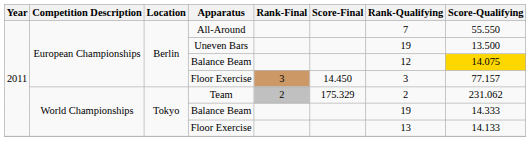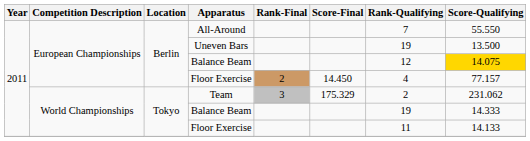European Championships / Floor Exercise | Rank-Final: 3 -> 2
European Championships / Floor Exercise | Rank-Qualifying: 3 -> 4
Team | Rank-Final: 2 -> 3
World Championships / Floor Exercise | Rank-Qualifying: 13 -> 11
